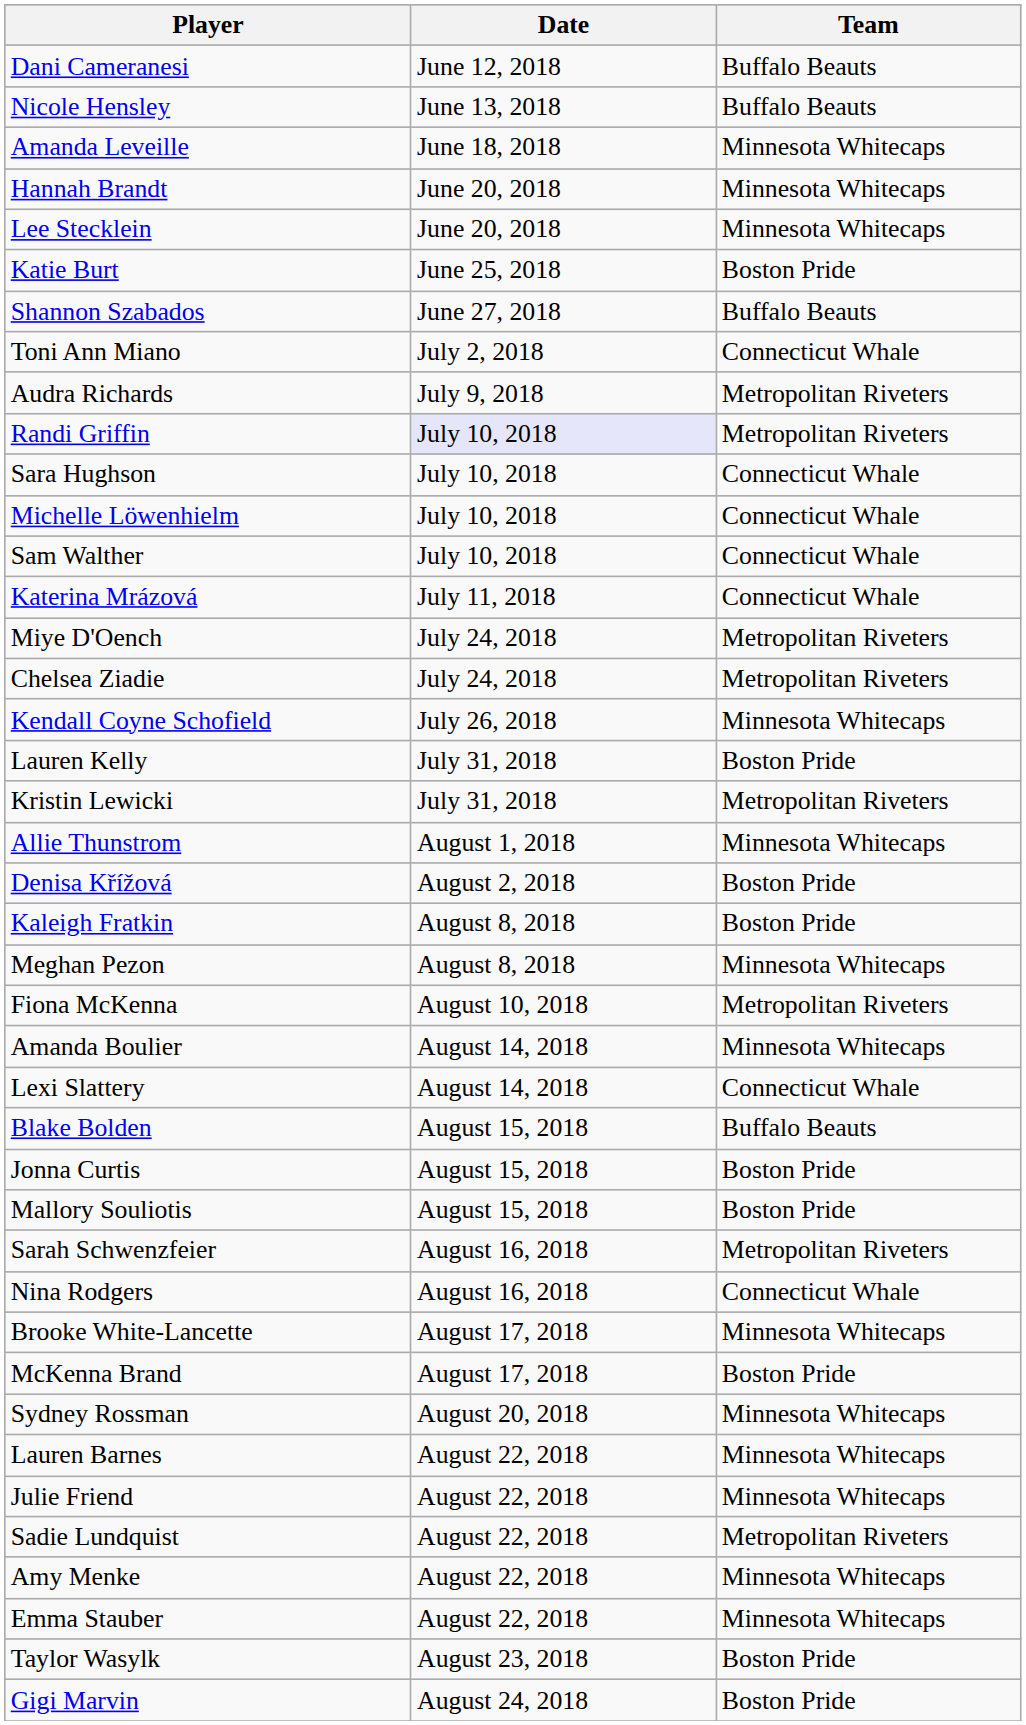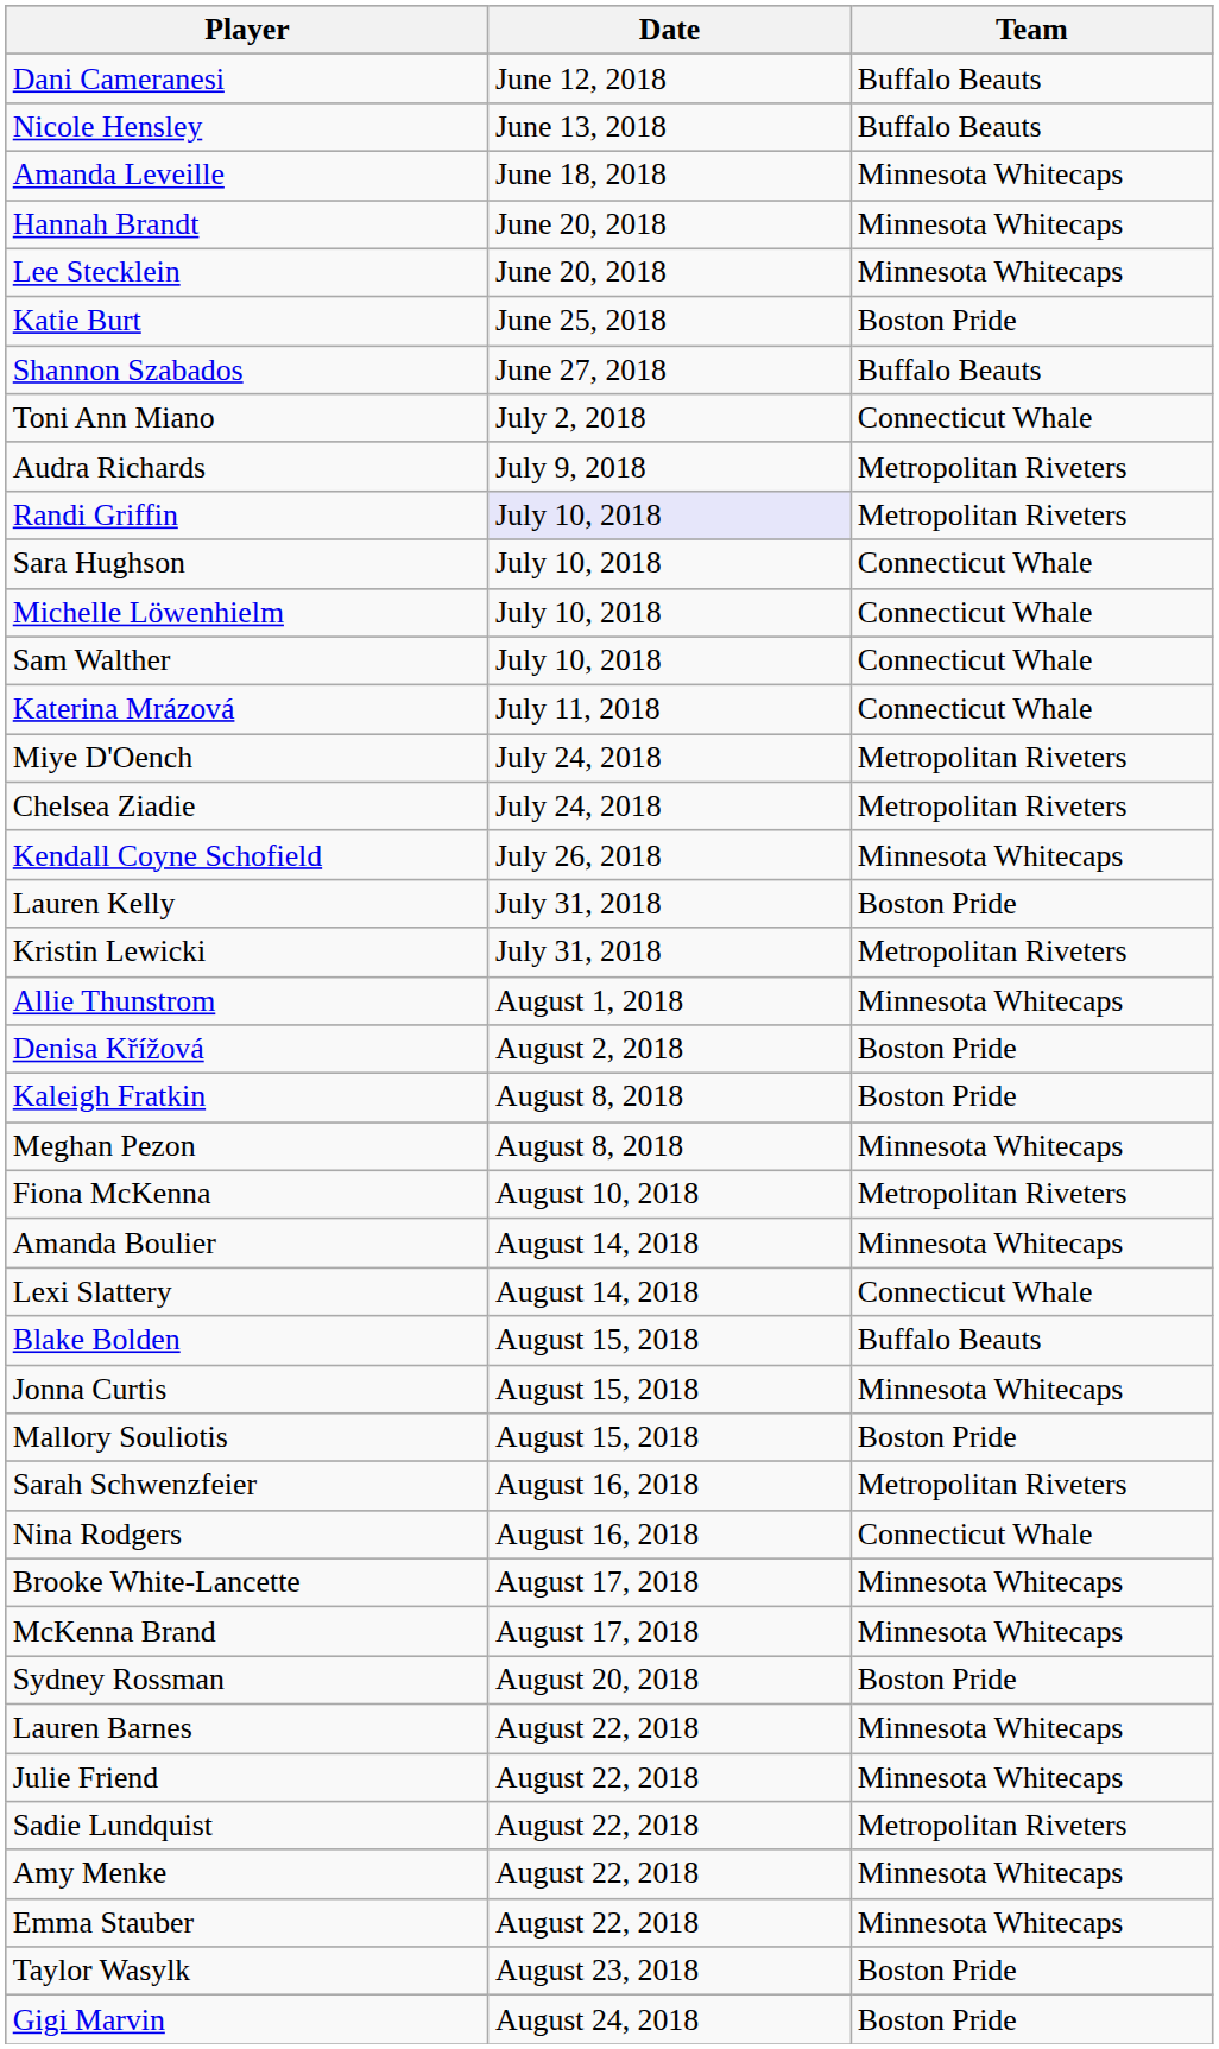Jonna Curtis | Team: Boston Pride -> Minnesota Whitecaps
McKenna Brand | Team: Boston Pride -> Minnesota Whitecaps
Sydney Rossman | Team: Minnesota Whitecaps -> Boston Pride
